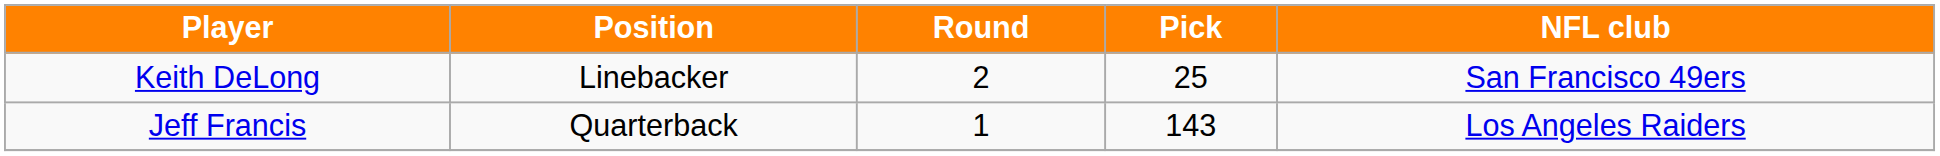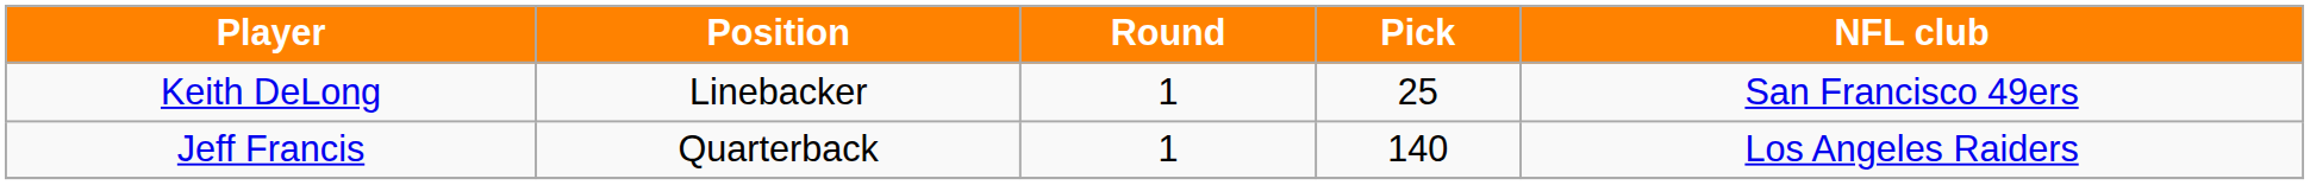Keith DeLong | Round: 2 -> 1
Jeff Francis | Pick: 143 -> 140
